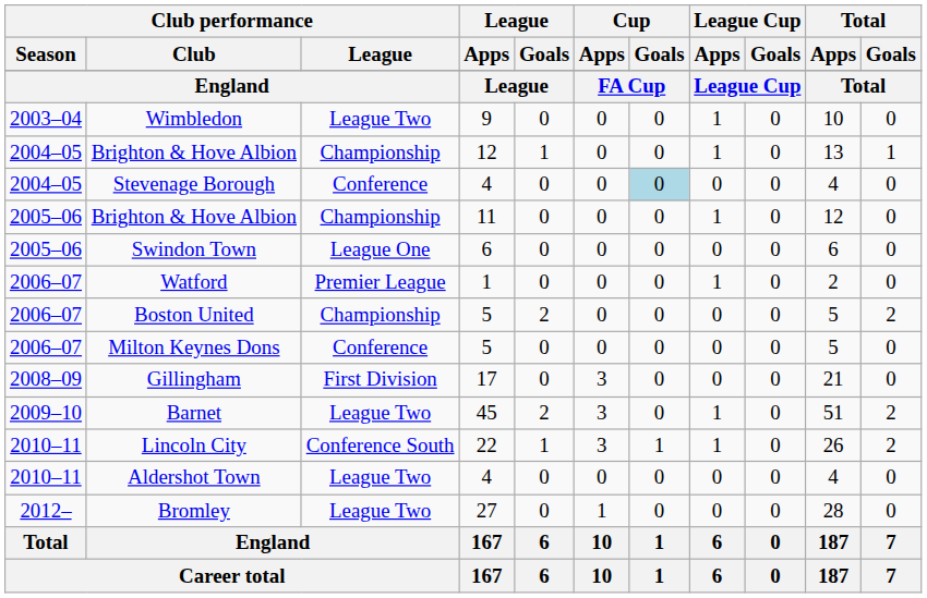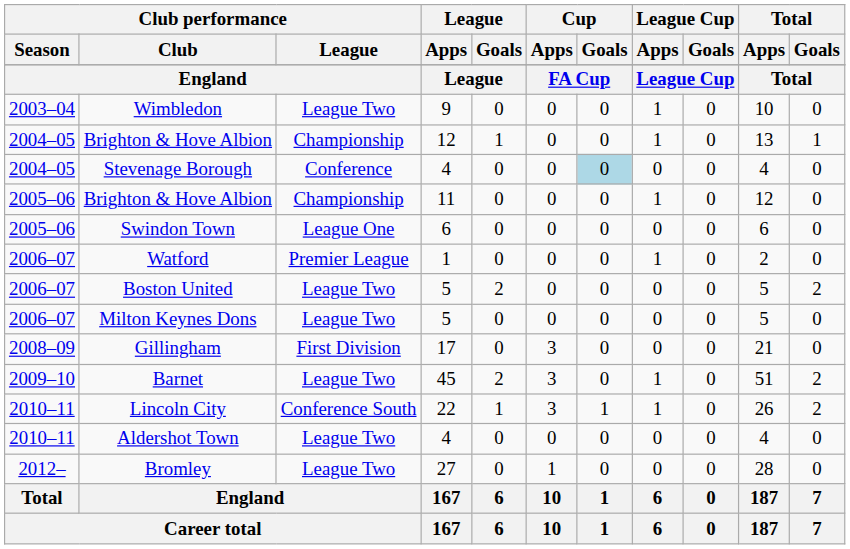Boston United | Club performance / League: Championship -> League Two
Milton Keynes Dons | Club performance / League: Conference -> League Two
